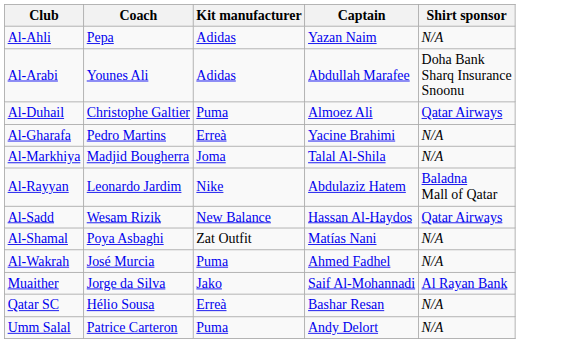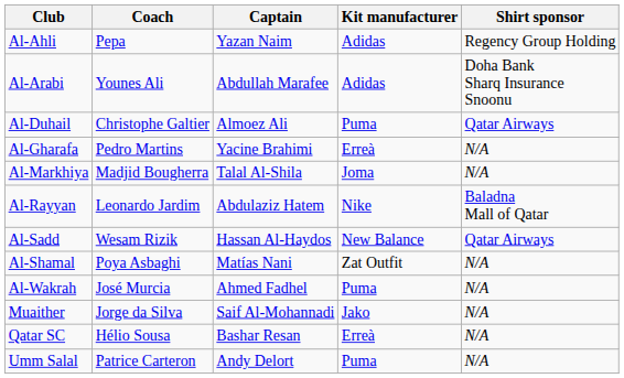columns swapped: Captain <-> Kit manufacturer
Al-Ahli | Shirt sponsor: N/A -> Regency Group Holding
Muaither | Shirt sponsor: Al Rayan Bank -> N/A
